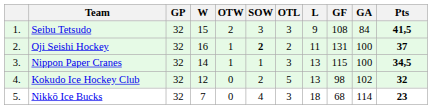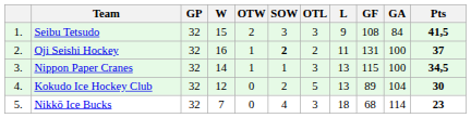Kokudo Ice Hockey Club | GF: 98 -> 89
Kokudo Ice Hockey Club | GA: 102 -> 104
Kokudo Ice Hockey Club | Pts: 32 -> 30
